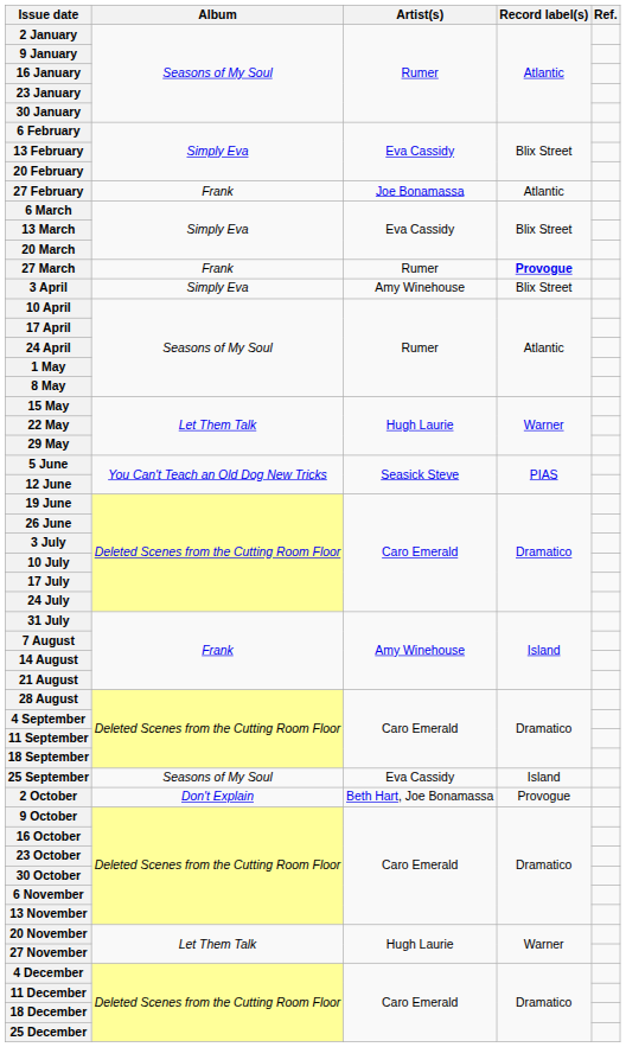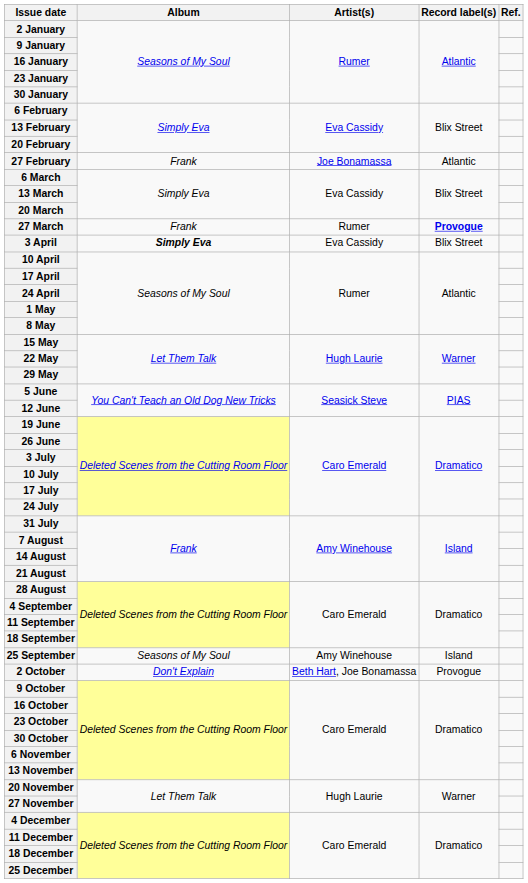3 April | Album: normal -> bold
3 April | Artist(s): Amy Winehouse -> Eva Cassidy
25 September | Artist(s): Eva Cassidy -> Amy Winehouse
